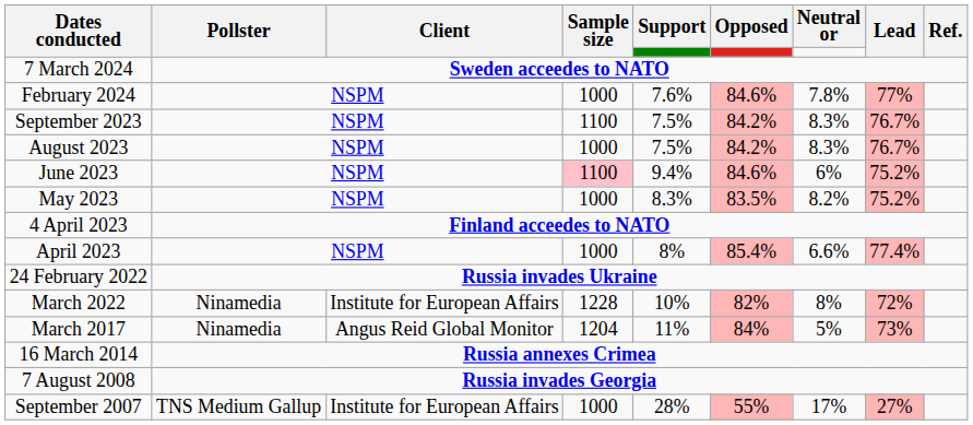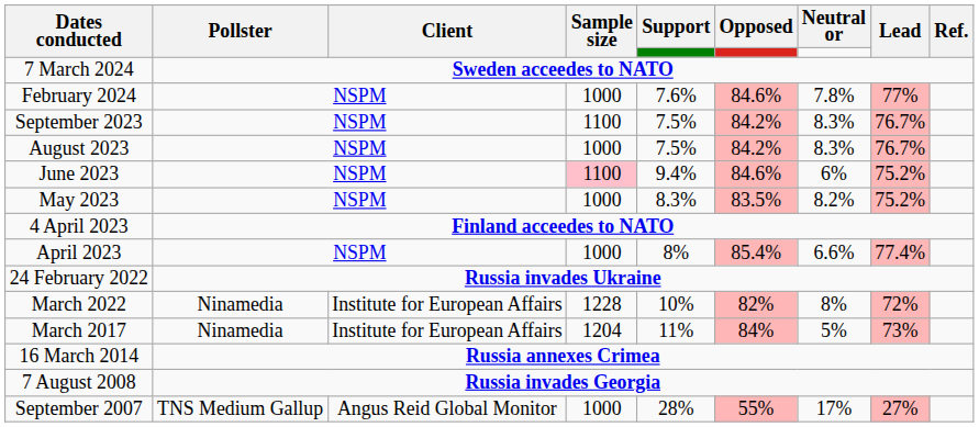March 2017 | Client: Angus Reid Global Monitor -> Institute for European Affairs
September 2007 | Client: Institute for European Affairs -> Angus Reid Global Monitor
